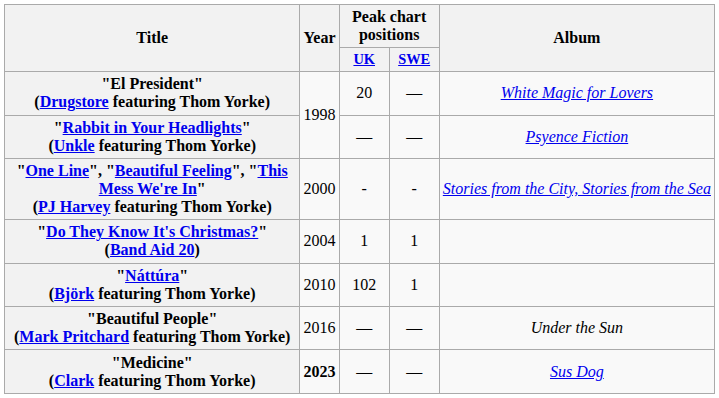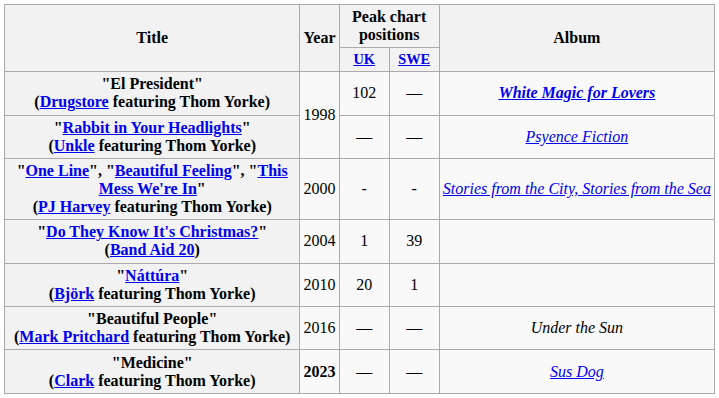"El President" (Drugstore featuring Thom Yorke) | Peak chart positions / UK: 20 -> 102
"El President" (Drugstore featuring Thom Yorke) | Album: normal -> bold
"Do They Know It's Christmas?" (Band Aid 20) | Peak chart positions / SWE: 1 -> 39
"Náttúra" (Björk featuring Thom Yorke) | Peak chart positions / UK: 102 -> 20
